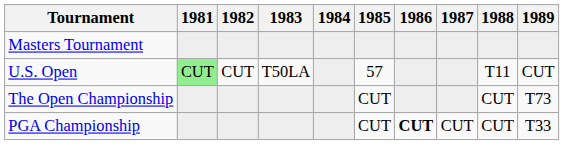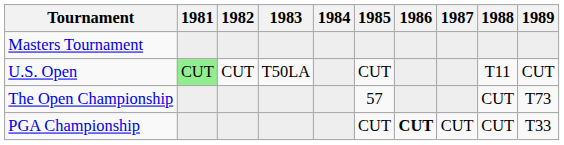U.S. Open | 1985: 57 -> CUT
The Open Championship | 1985: CUT -> 57
